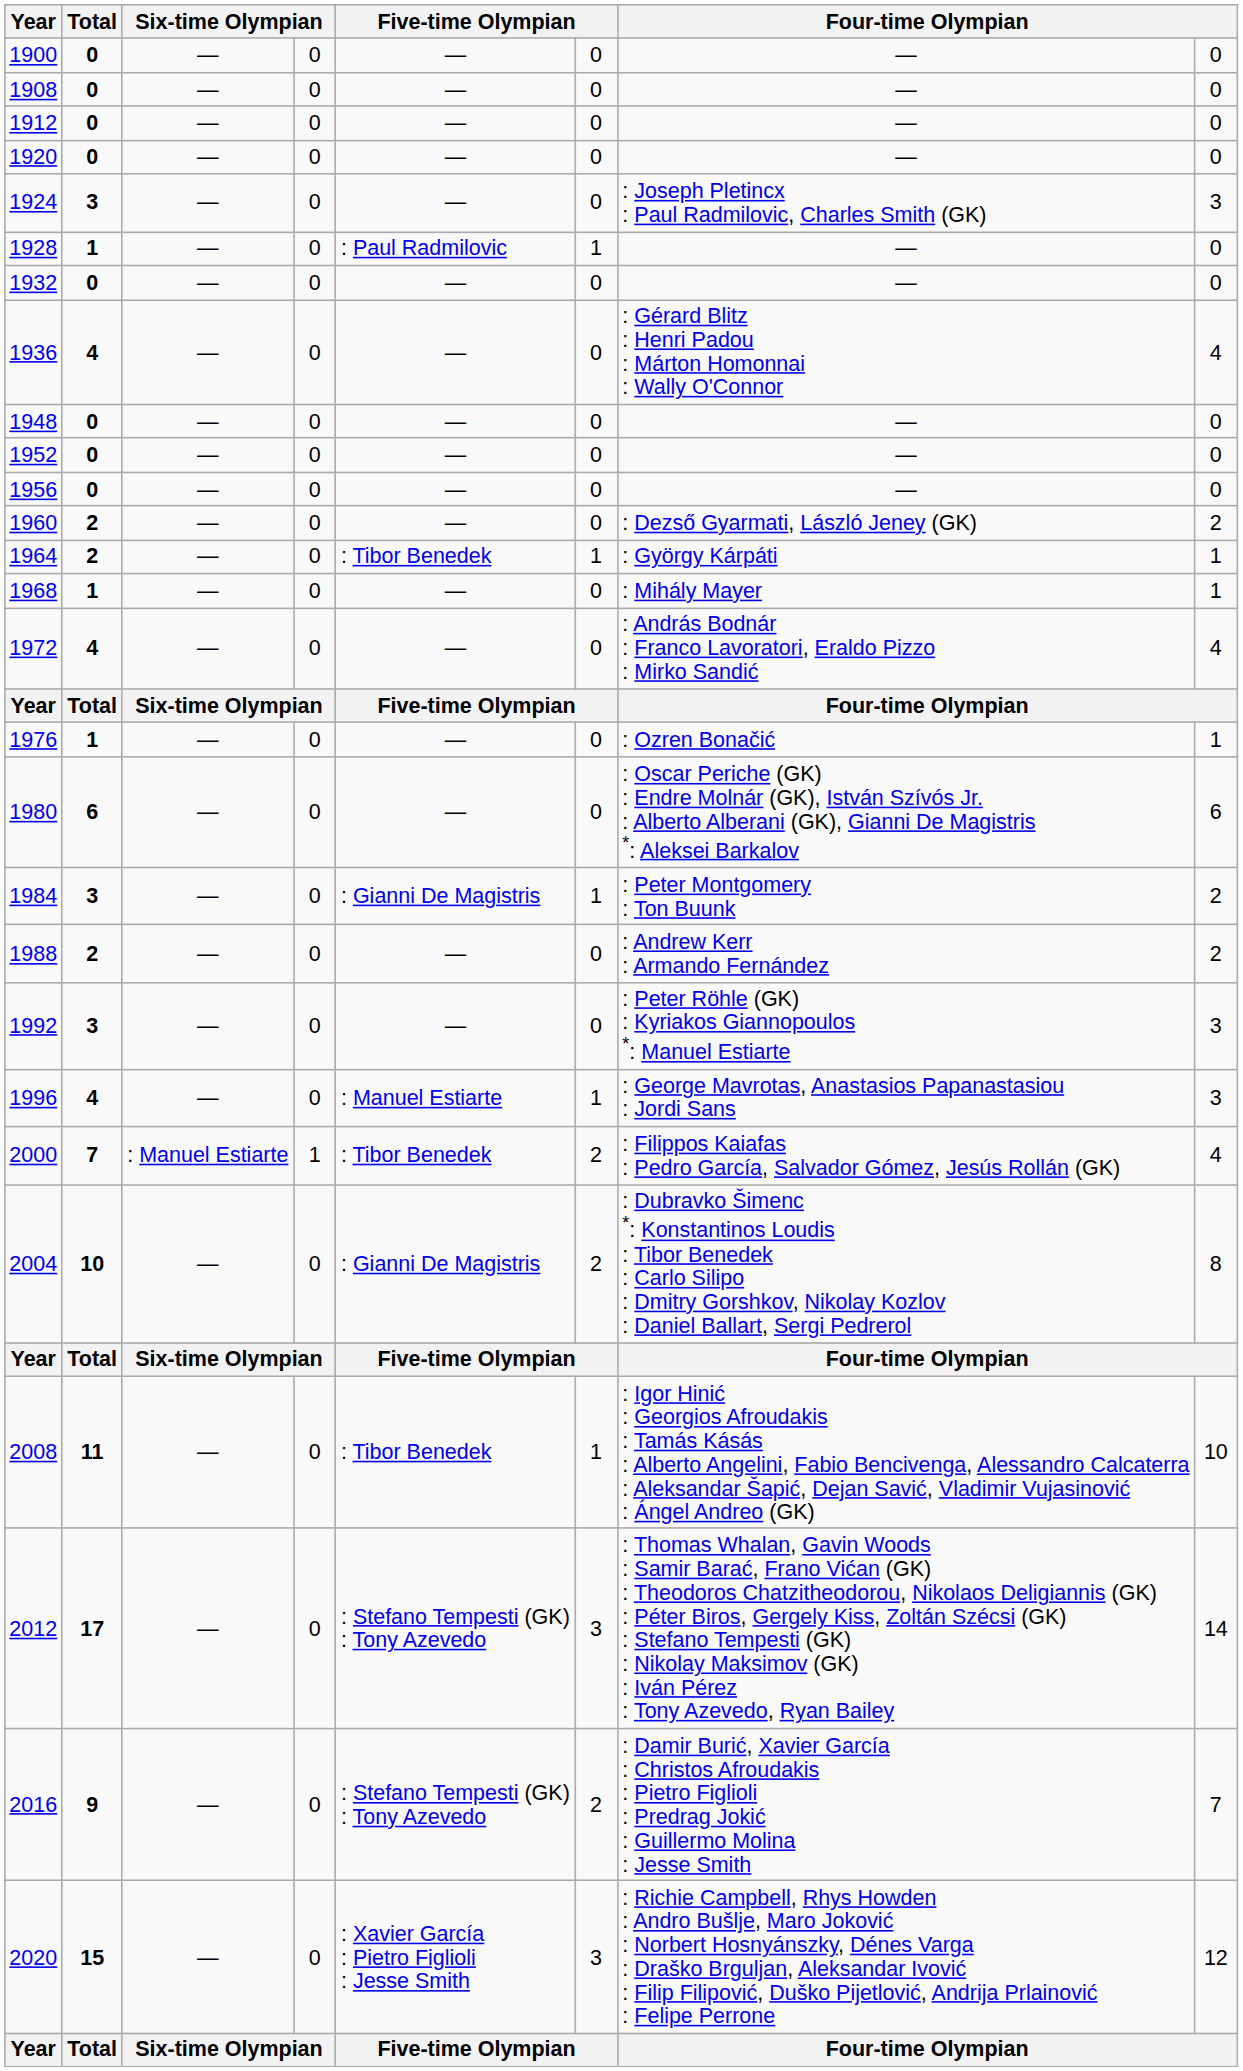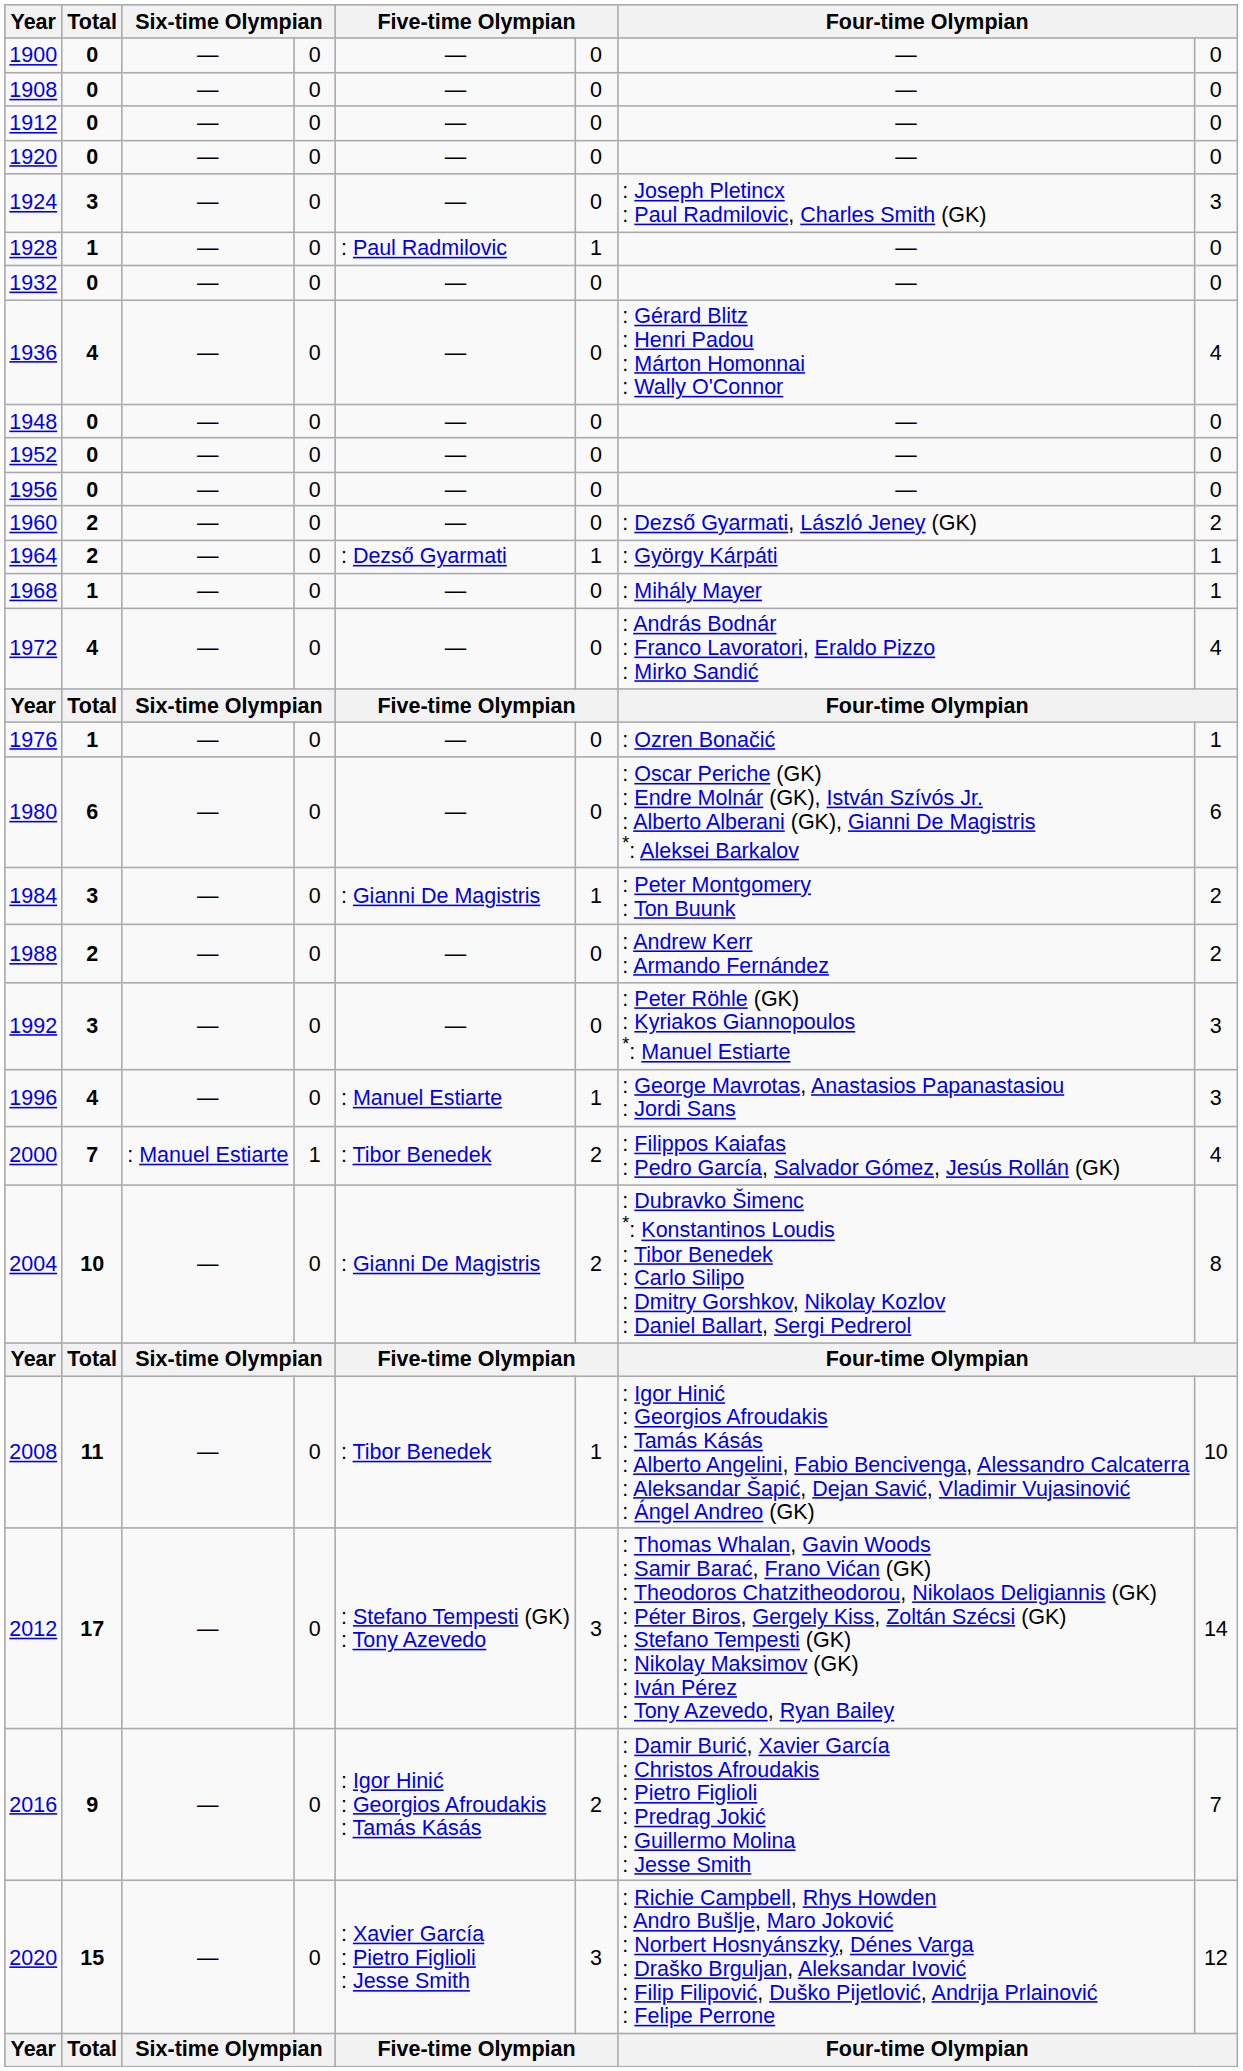1964 | column 5: : Tibor Benedek -> : Dezső Gyarmati
2016 | column 5: : Stefano Tempesti (GK) : Tony Azevedo -> : Igor Hinić : Georgios Afroudakis : Tamás Kásás
